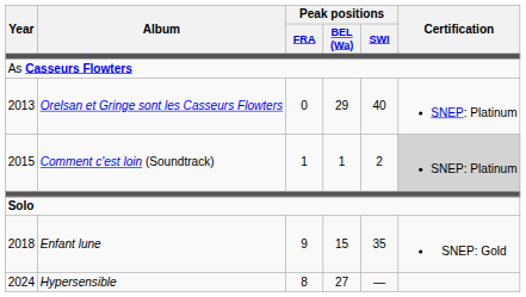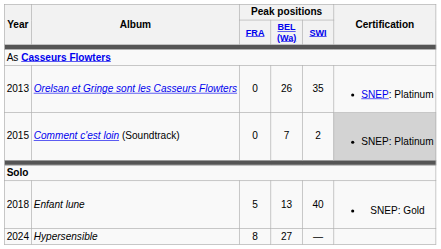2013 | Peak positions / BEL (Wa): 29 -> 26
2013 | Peak positions / SWI: 40 -> 35
2015 | Peak positions / FRA: 1 -> 0
2015 | Peak positions / BEL (Wa): 1 -> 7
2018 | Peak positions / FRA: 9 -> 5
2018 | Peak positions / BEL (Wa): 15 -> 13
2018 | Peak positions / SWI: 35 -> 40
